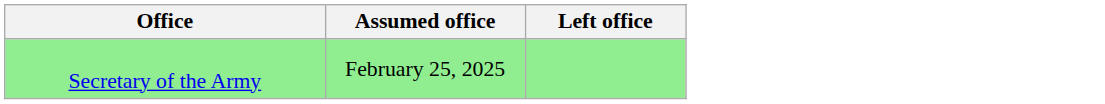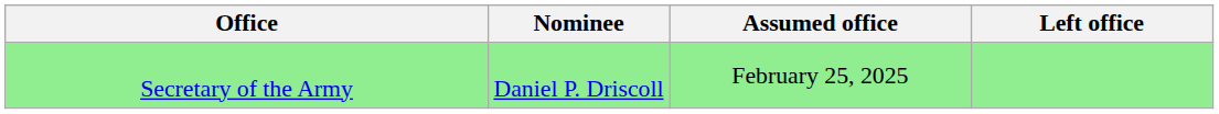+ column: Nominee | Daniel P. Driscoll
